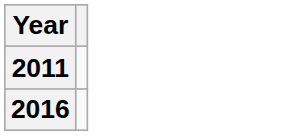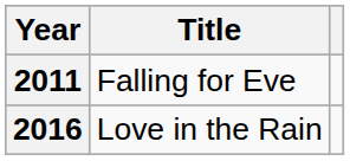+ column: Title | Falling for Eve | Love in the Rain
